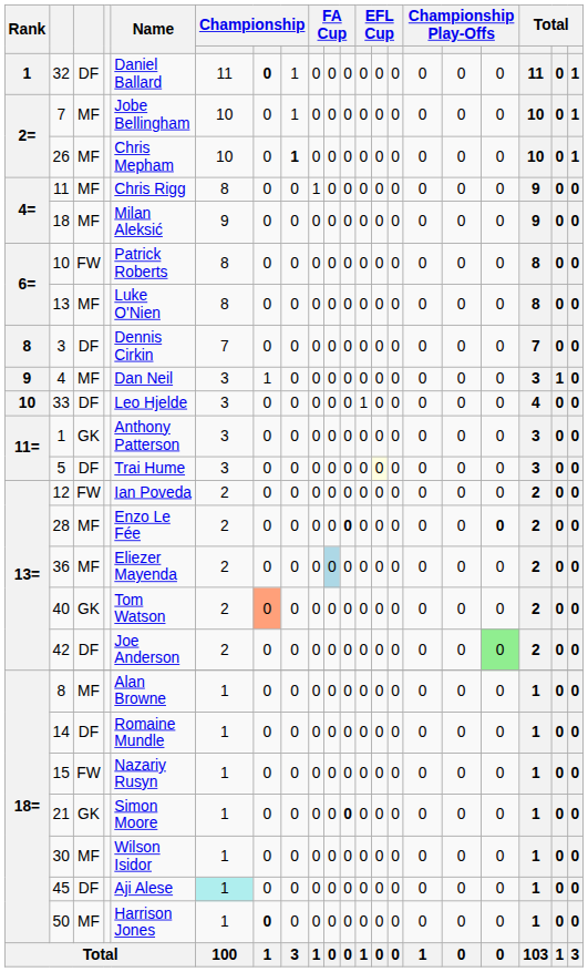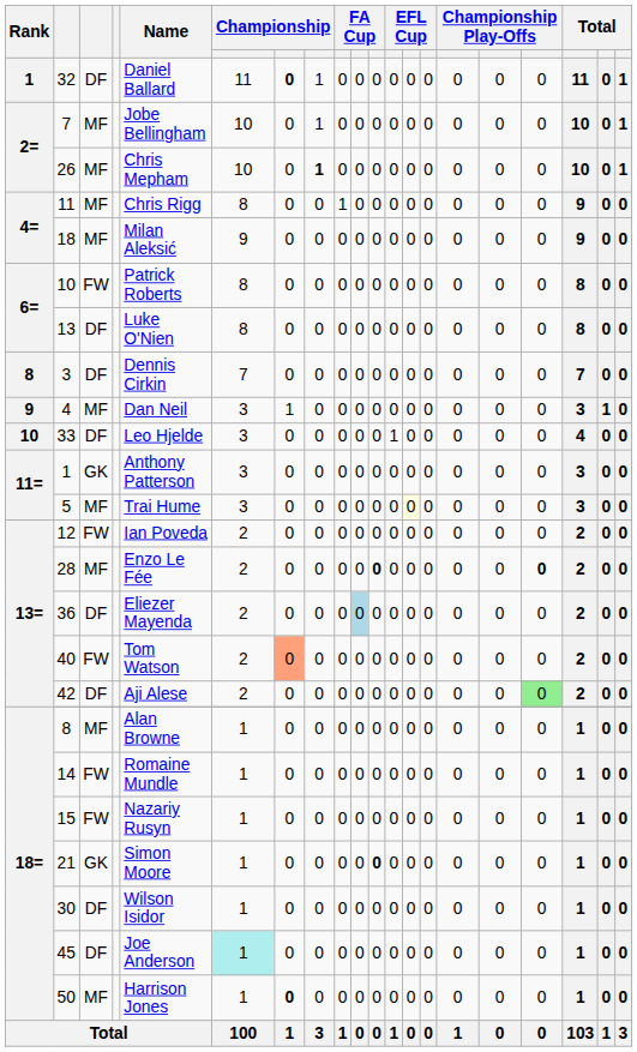13 | column 3: MF -> DF
5 | column 3: DF -> MF
36 | column 3: MF -> DF
40 | column 3: GK -> FW
42 | Name: Joe Anderson -> Aji Alese
14 | column 3: DF -> FW
30 | column 3: MF -> DF
45 | Name: Aji Alese -> Joe Anderson
